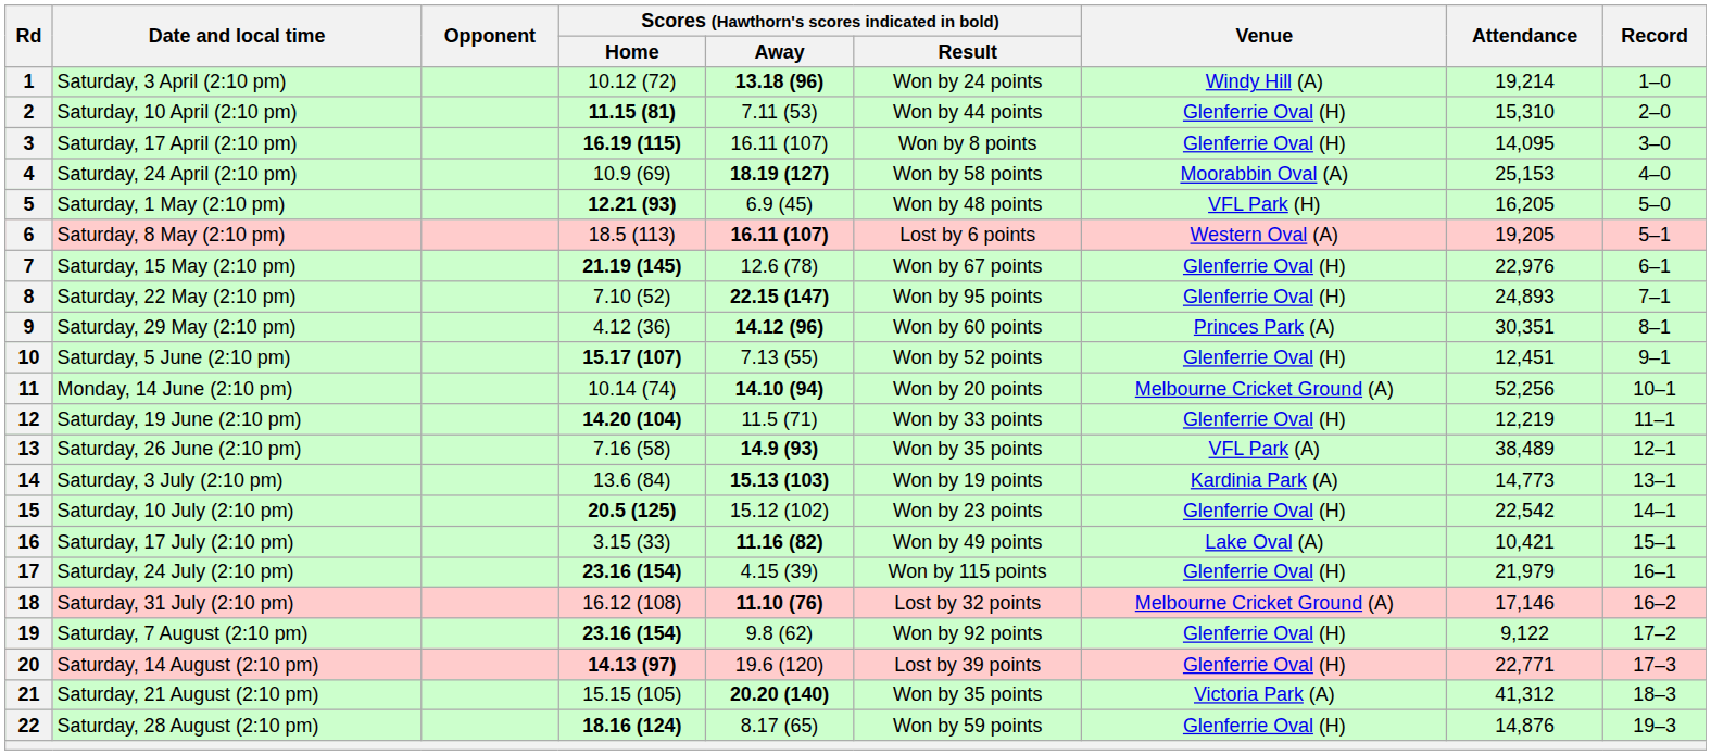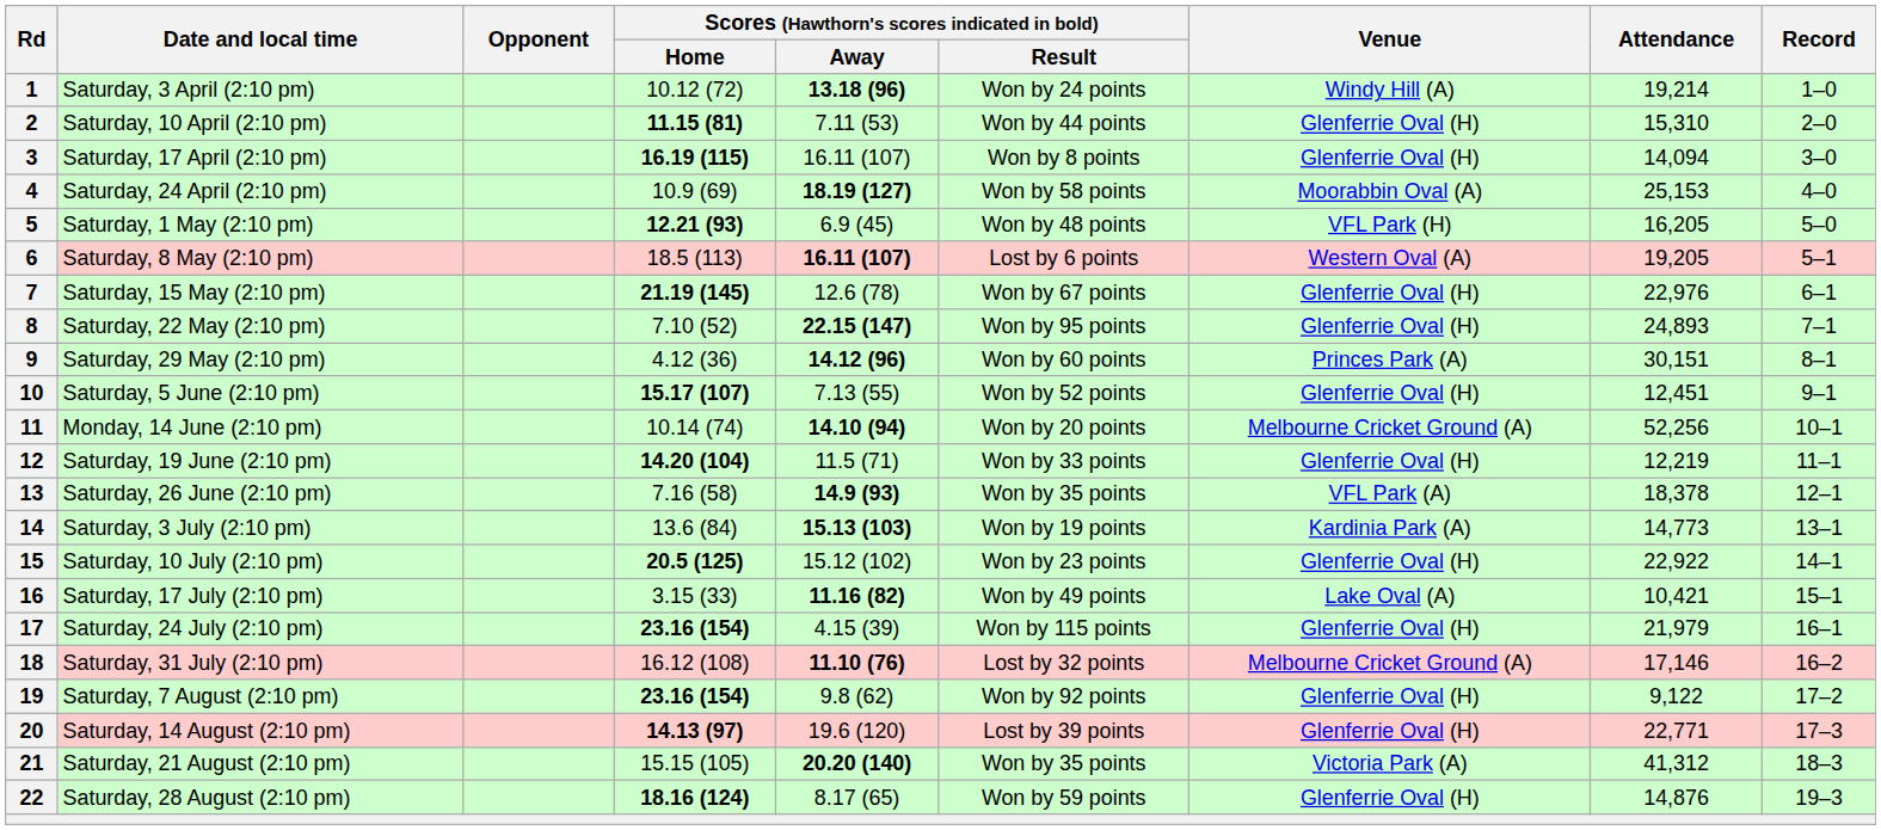3 | Attendance: 14,095 -> 14,094
9 | Attendance: 30,351 -> 30,151
13 | Attendance: 38,489 -> 18,378
15 | Attendance: 22,542 -> 22,922
